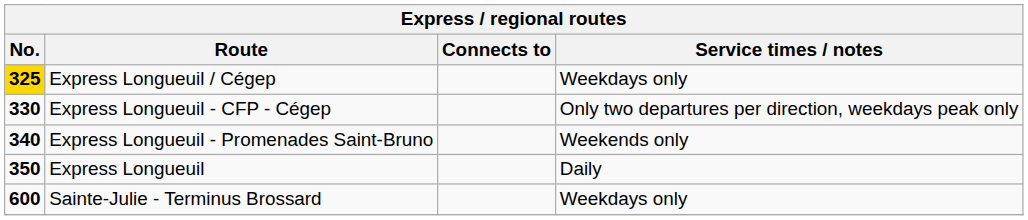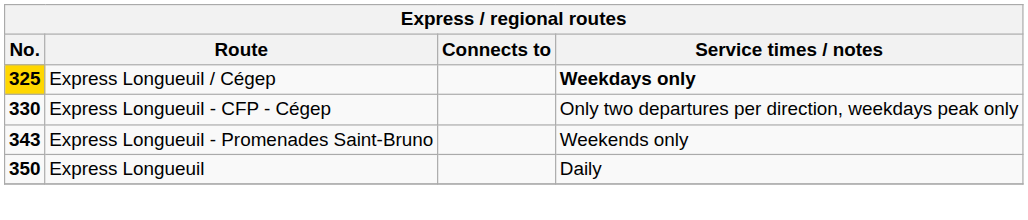Express Longueuil / Cégep | Service times / notes: normal -> bold
Express Longueuil - Promenades Saint-Bruno | No.: 340 -> 343
- row: 600 | Sainte-Julie - Terminus Brossard | Weekdays only
